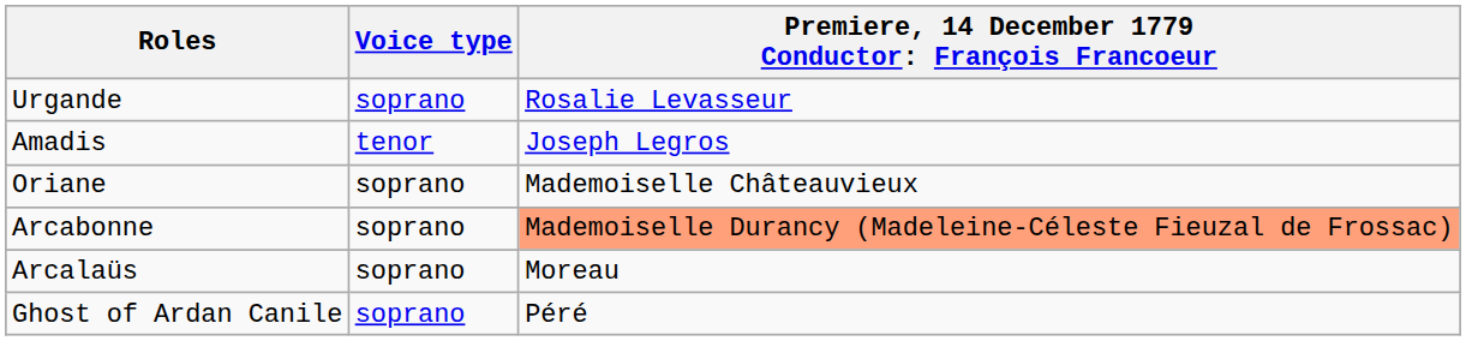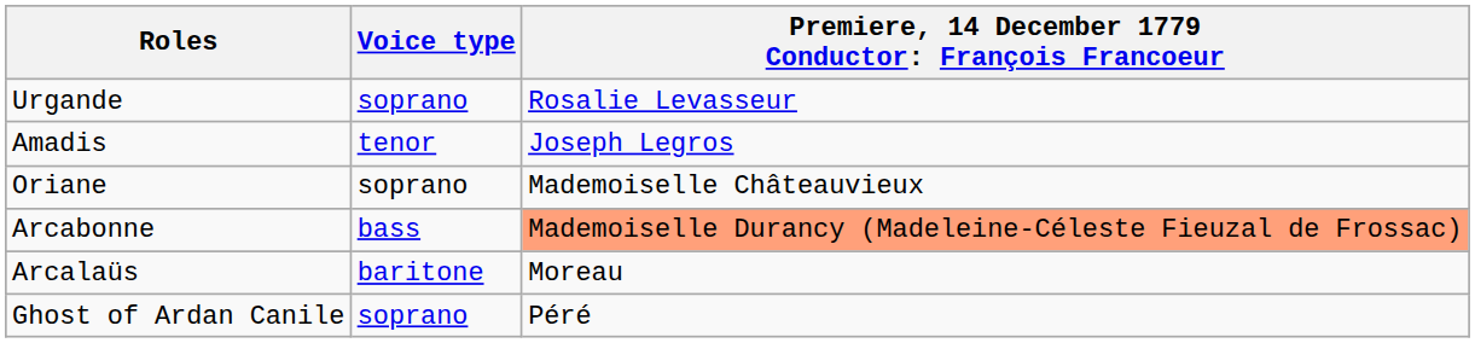Arcabonne | Voice type: soprano -> bass
Arcalaüs | Voice type: soprano -> baritone
